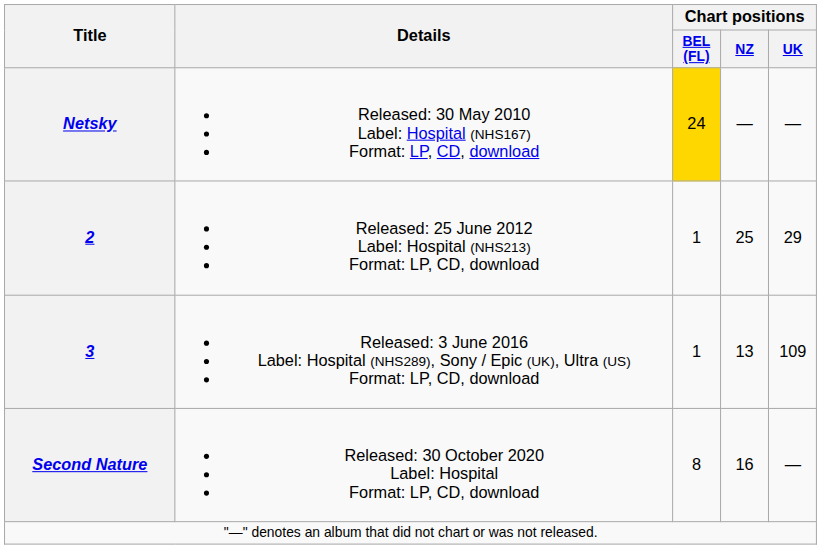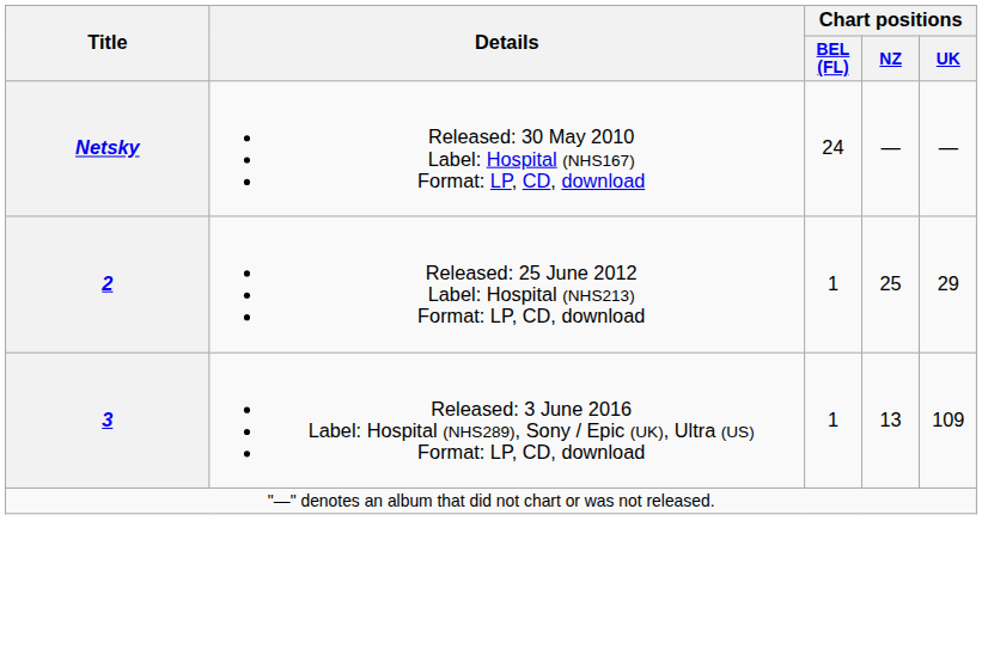Netsky | Chart positions / BEL (FL): gold background -> no background
- row: Second Nature | Released: 30 October 2020 Label: Hospital Format: LP, CD, download | 8 | 16 | —
